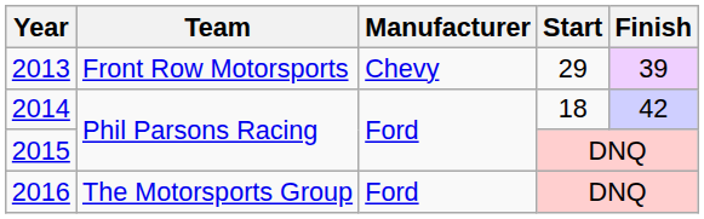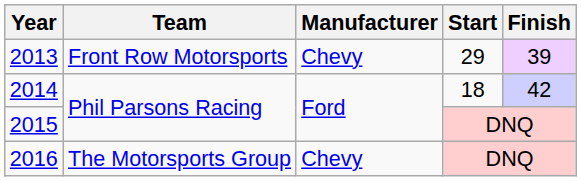2016 | Manufacturer: Ford -> Chevy
